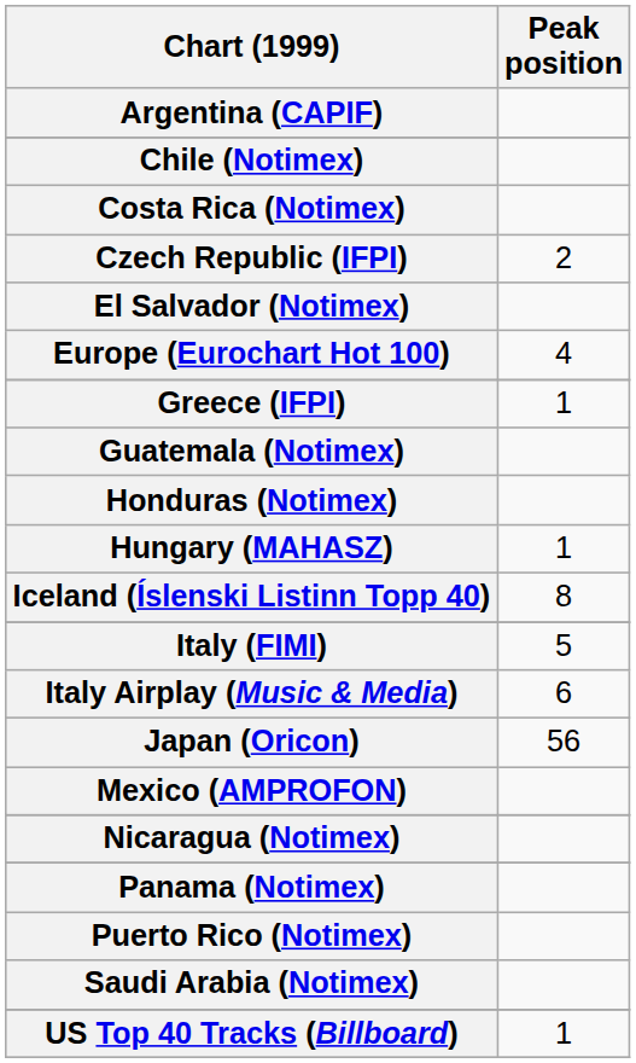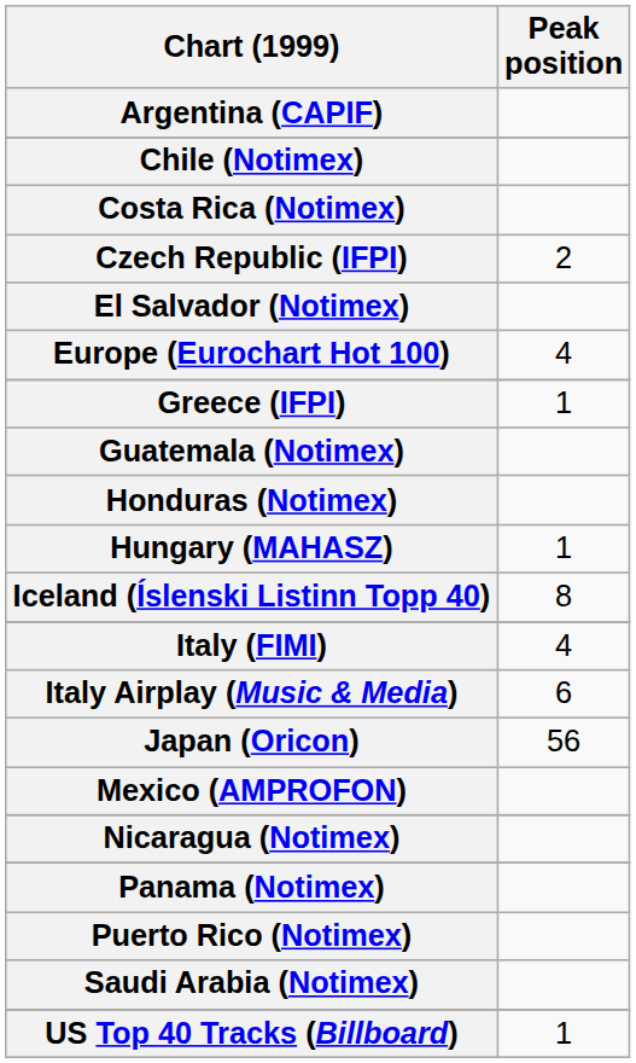Italy (FIMI) | Peak position: 5 -> 4
